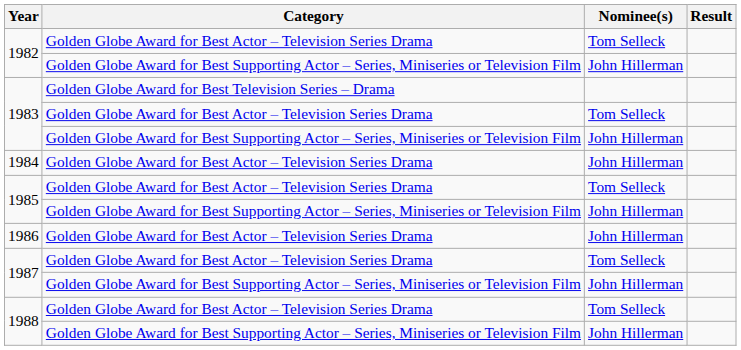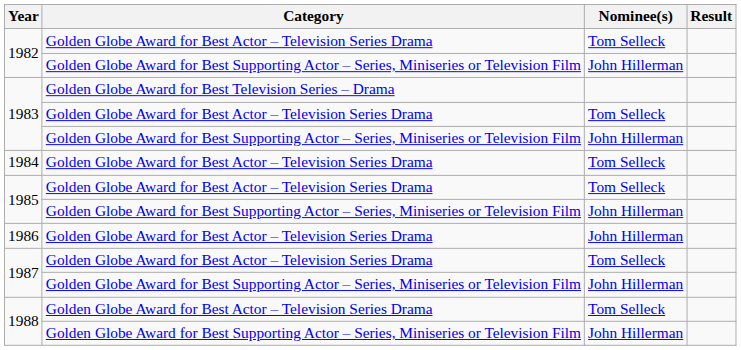1984 | Nominee(s): John Hillerman -> Tom Selleck
